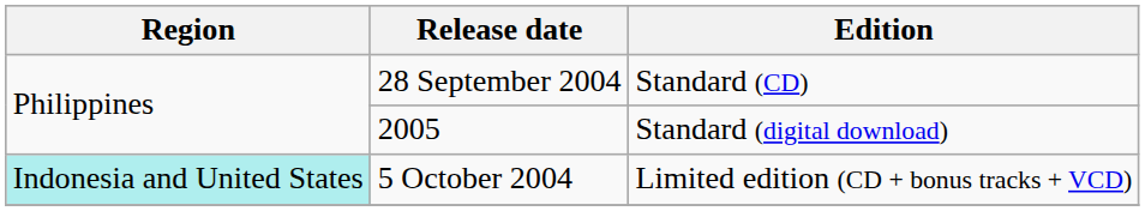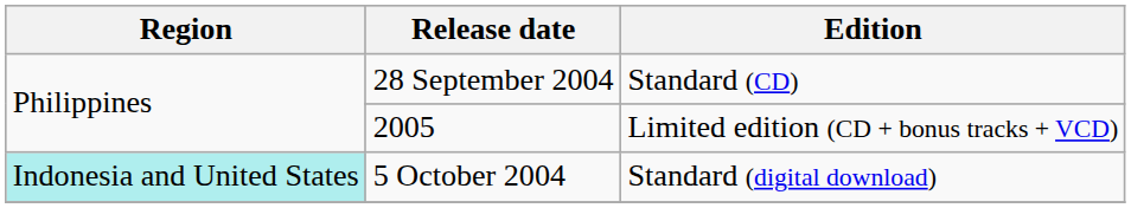2005 | Edition: Standard (digital download) -> Limited edition (CD + bonus tracks + VCD)
5 October 2004 | Edition: Limited edition (CD + bonus tracks + VCD) -> Standard (digital download)
